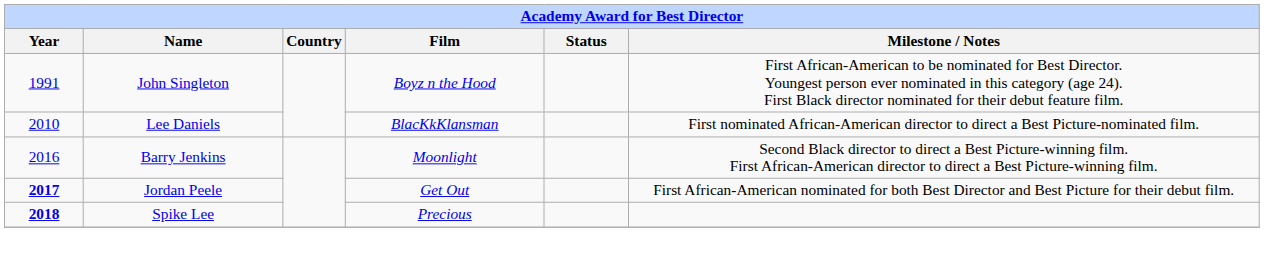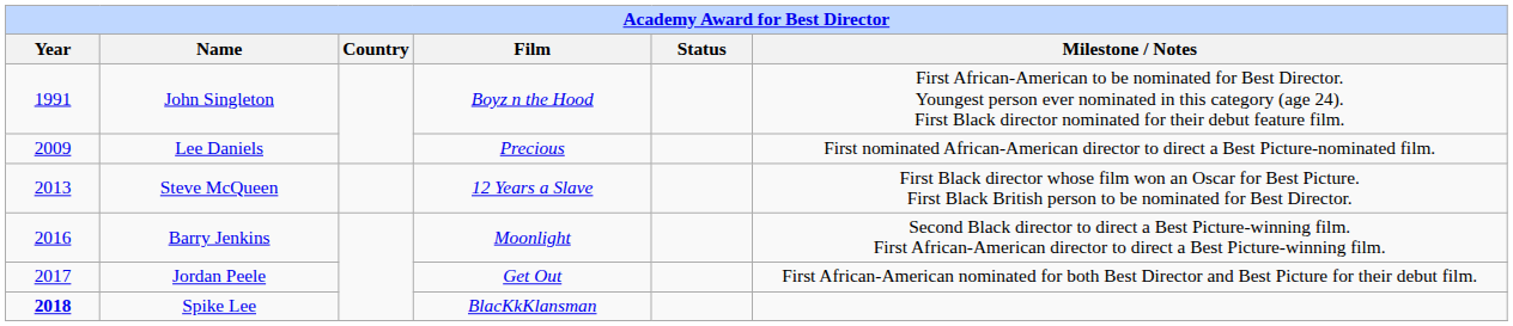Lee Daniels | Year: 2010 -> 2009
Lee Daniels | Film: BlacKkKlansman -> Precious
+ row: 2013 | Steve McQueen | 12 Years a Slave | First Black director whose film won an Oscar for Best Picture. First Black British person to be nominated for Best Director.
Jordan Peele | Year: bold -> normal
Spike Lee | Film: Precious -> BlacKkKlansman
